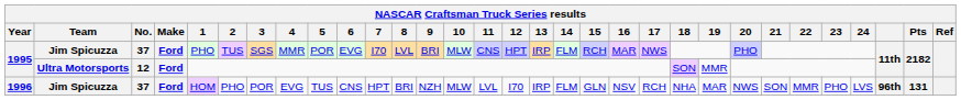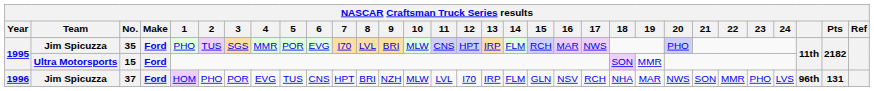1995 / Jim Spicuzza | No.: 37 -> 35
1995 / Ultra Motorsports | No.: 12 -> 15
